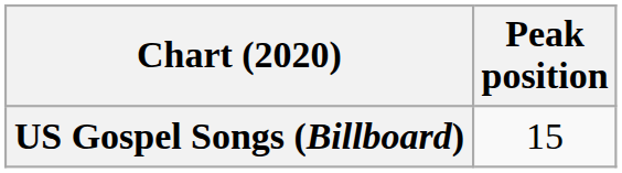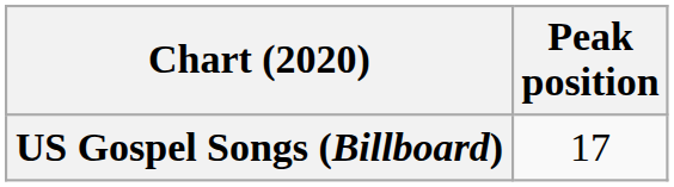US Gospel Songs (Billboard) | Peak position: 15 -> 17
